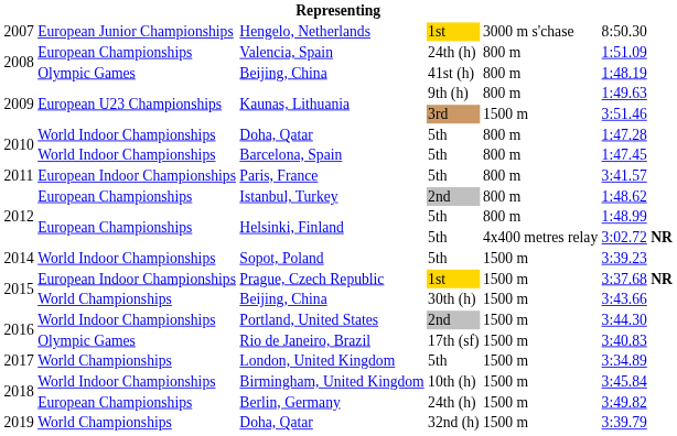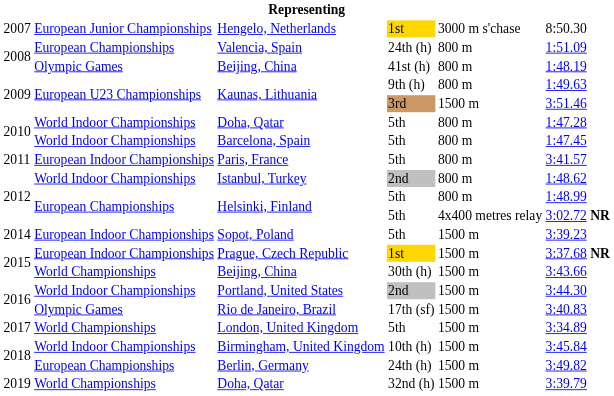Istanbul, Turkey | column 2: European Championships -> World Indoor Championships
Sopot, Poland | column 2: World Indoor Championships -> European Indoor Championships
